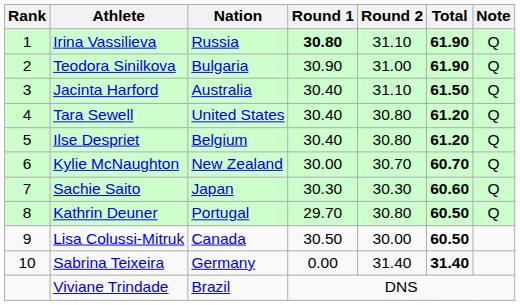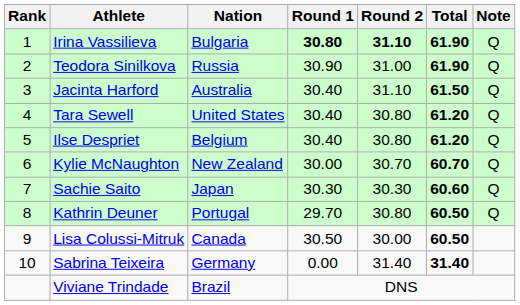Irina Vassilieva | Nation: Russia -> Bulgaria
Irina Vassilieva | Round 2: normal -> bold
Teodora Sinilkova | Nation: Bulgaria -> Russia
